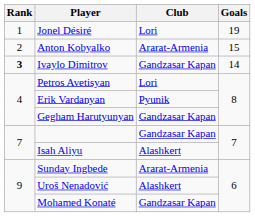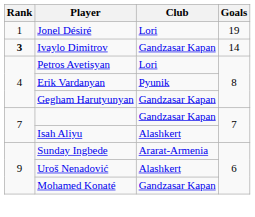- row: 2 | Anton Kobyalko | Ararat-Armenia | 15
